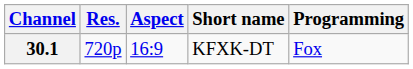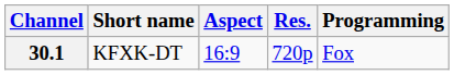columns swapped: Res. <-> Short name
